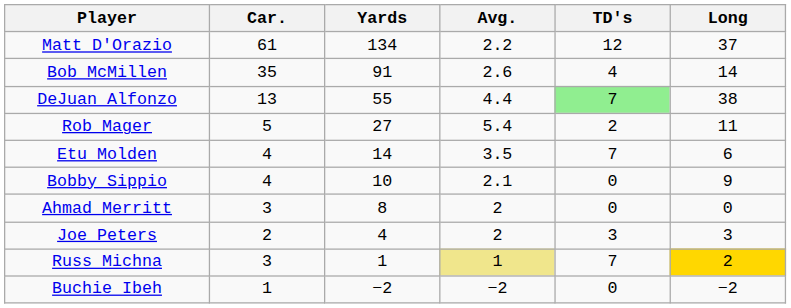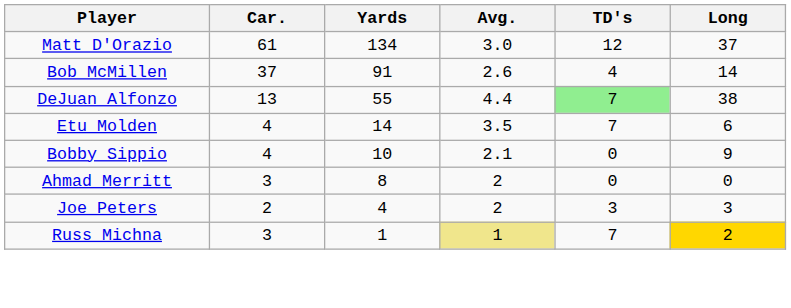Matt D'Orazio | Avg.: 2.2 -> 3.0
Bob McMillen | Car.: 35 -> 37
- row: Rob Mager | 5 | 27 | 5.4 | 2 | 11
- row: Buchie Ibeh | 1 | −2 | −2 | 0 | −2
